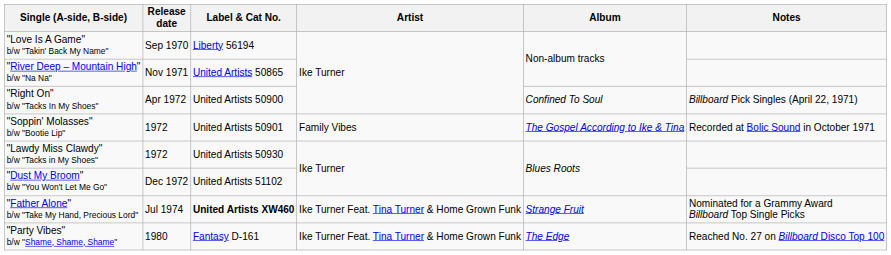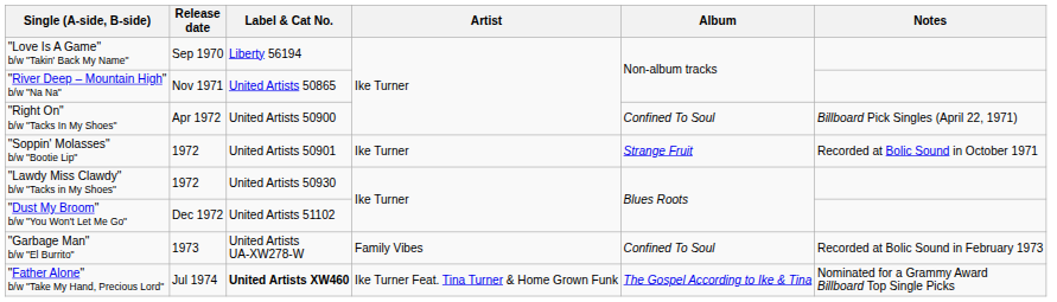"Soppin' Molasses" b/w "Bootie Lip" | Artist: Family Vibes -> Ike Turner
"Soppin' Molasses" b/w "Bootie Lip" | Album: The Gospel According to Ike & Tina -> Strange Fruit
+ row: "Garbage Man" b/w "El Burrito" | 1973 | United Artists UA-XW278-W | Family Vibes | Confined To Soul | Recorded at Bolic Sound in February 1973
"Father Alone" b/w "Take My Hand, Precious Lord" | Album: Strange Fruit -> The Gospel According to Ike & Tina
- row: "Party Vibes" b/w "Shame, Shame, Shame" | 1980 | Fantasy D-161 | Ike Turner Feat. Tina Turner & Home Grown Funk | The Edge | Reached No. 27 on Billboard Disco Top 100
